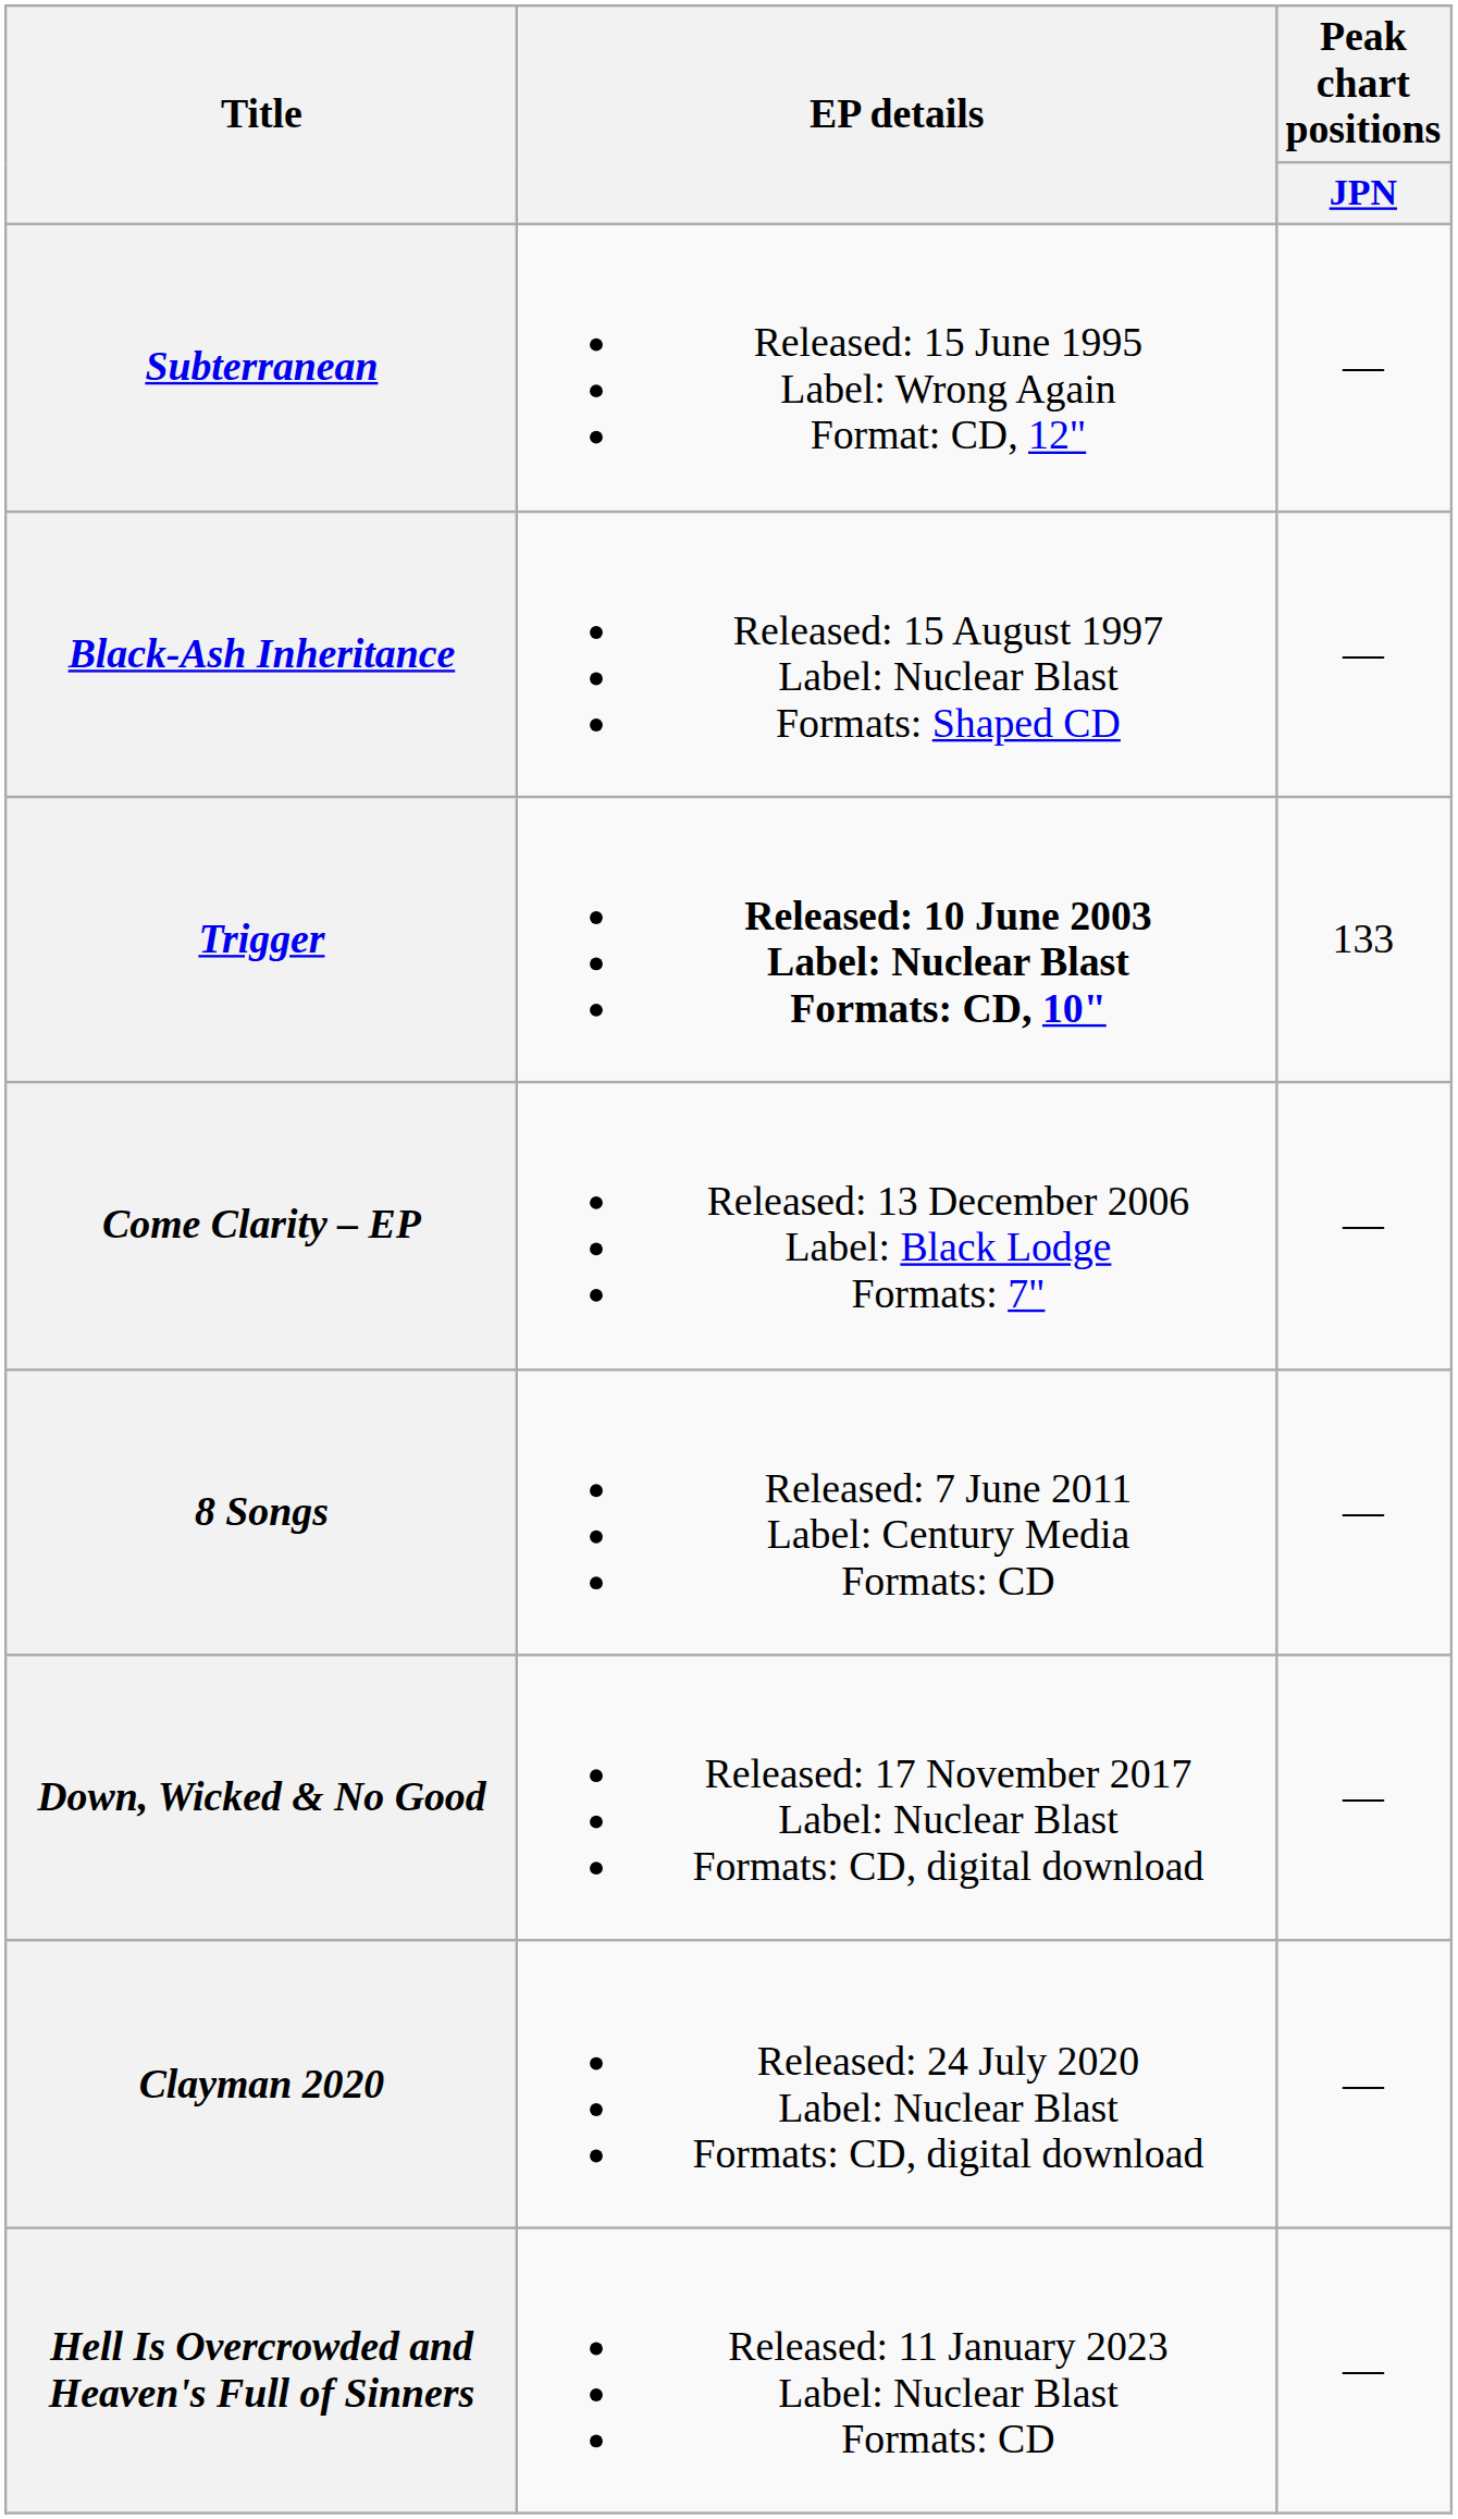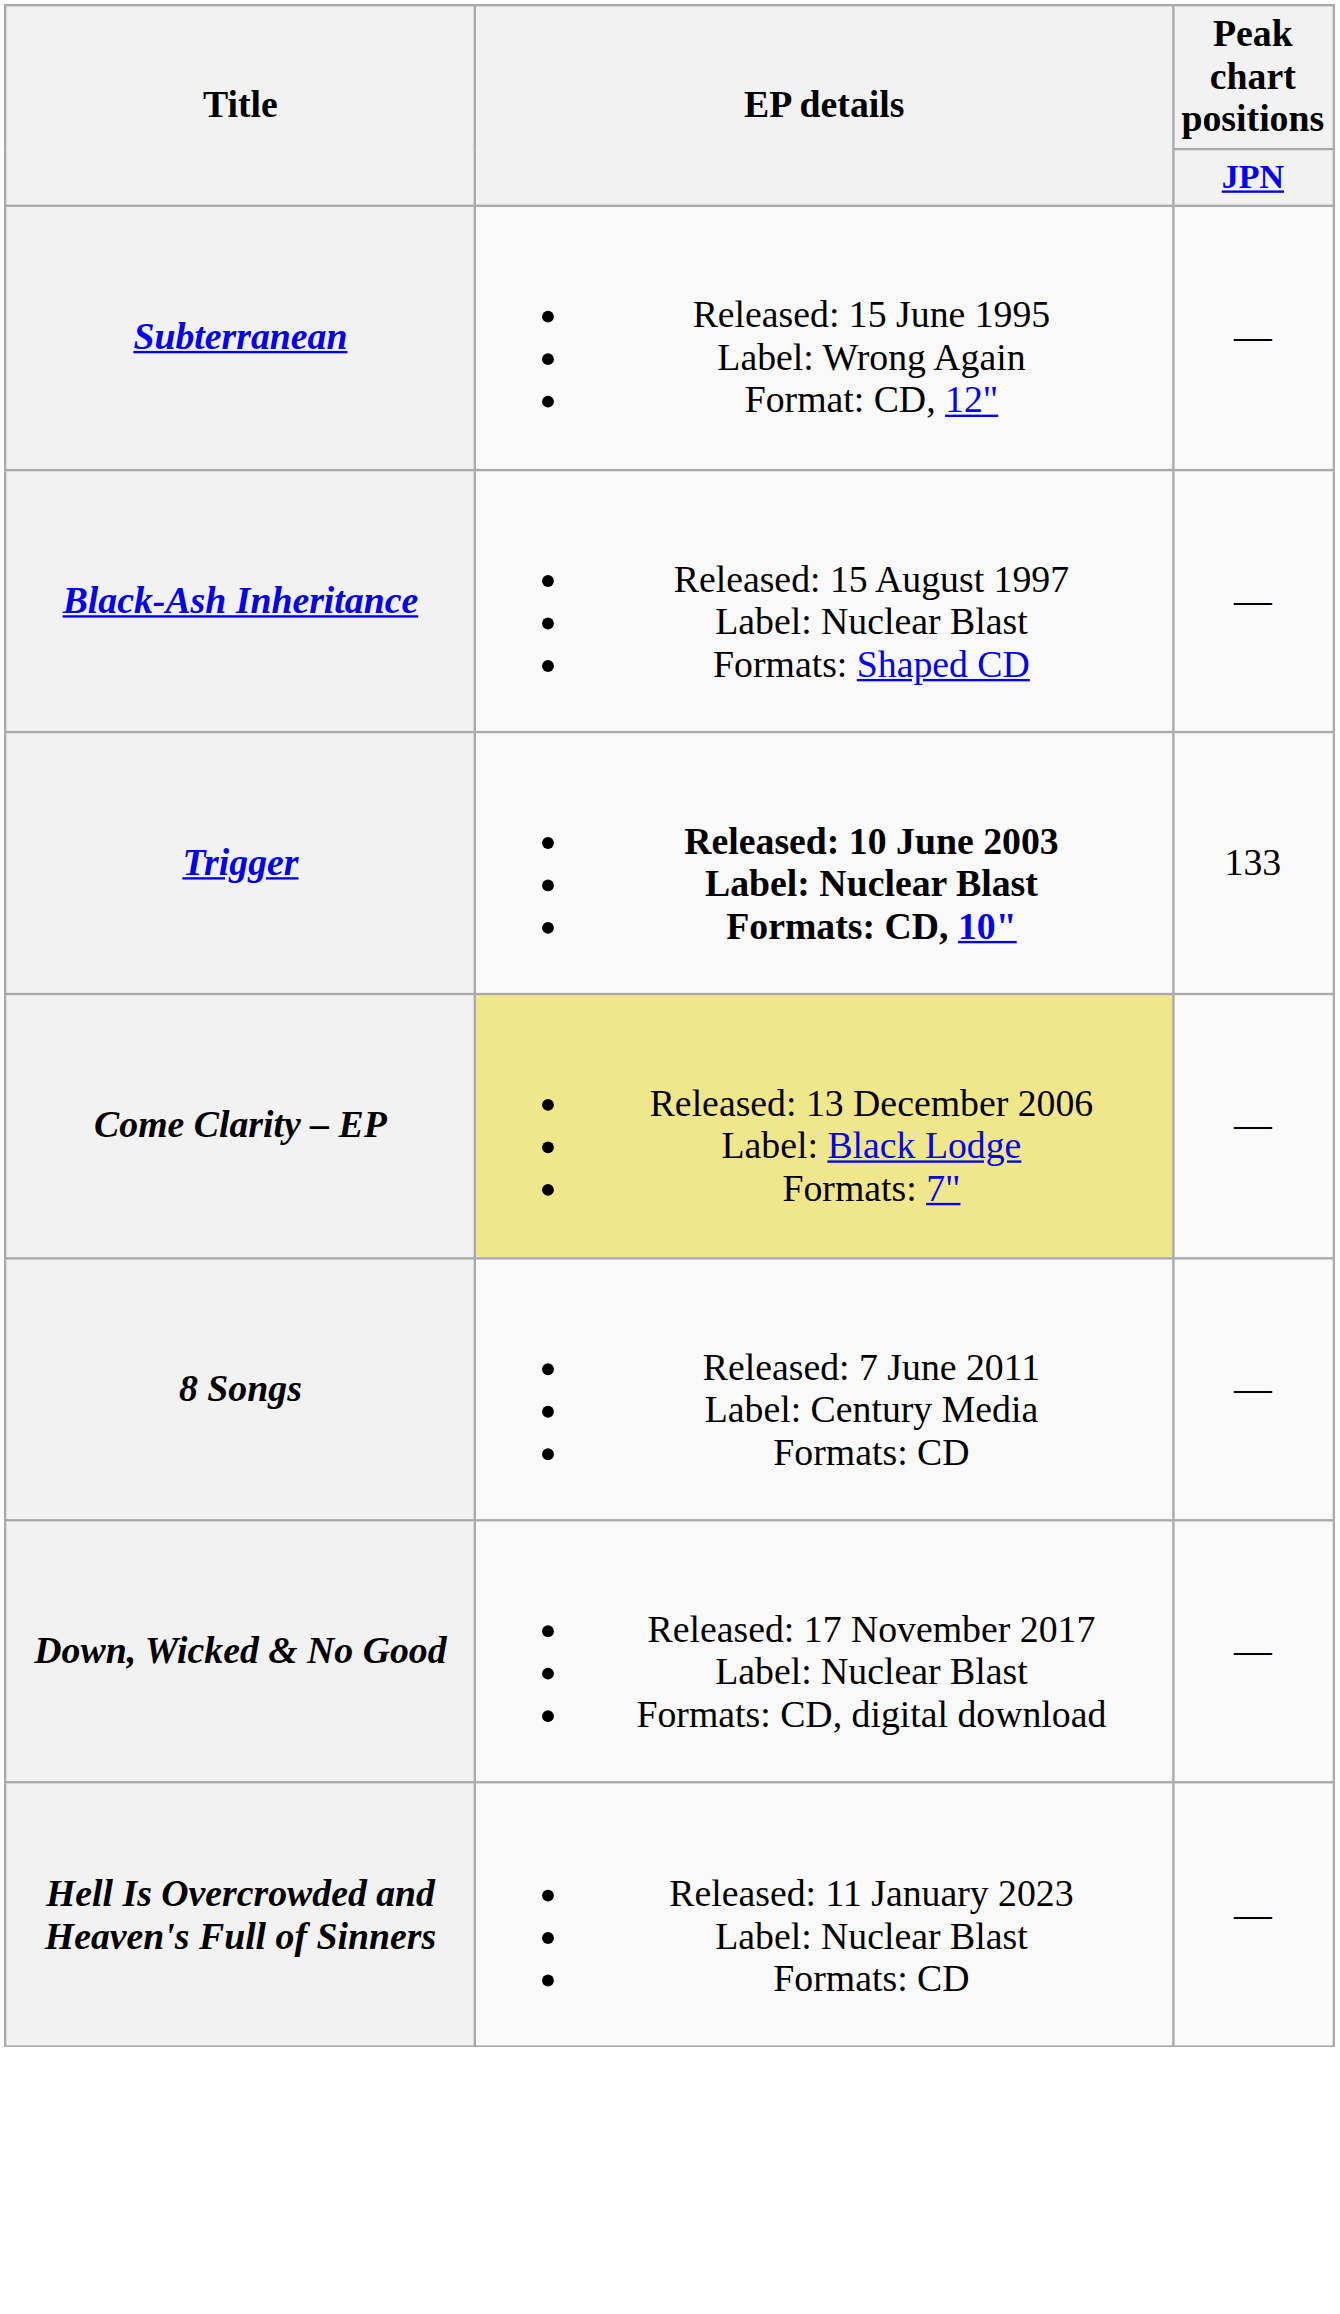Come Clarity – EP | EP details: no background -> khaki background
- row: Clayman 2020 | Released: 24 July 2020 Label: Nuclear Blast Formats: CD, digital download | —
